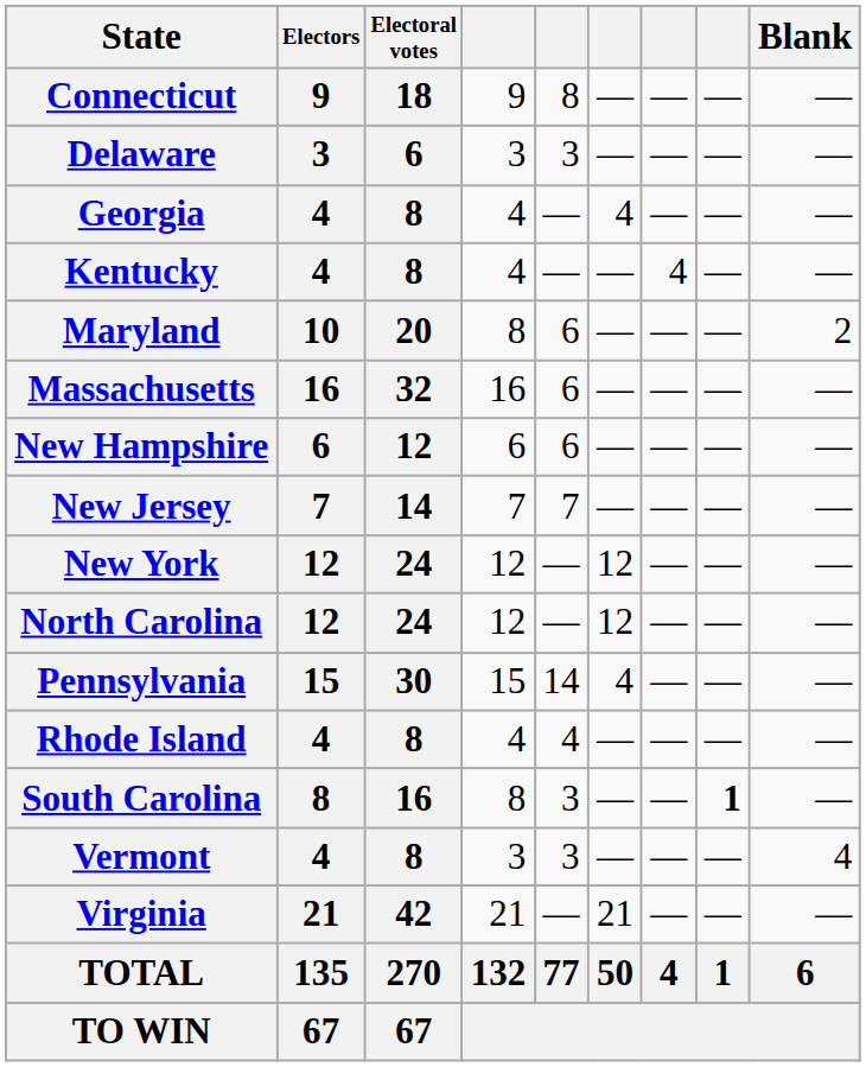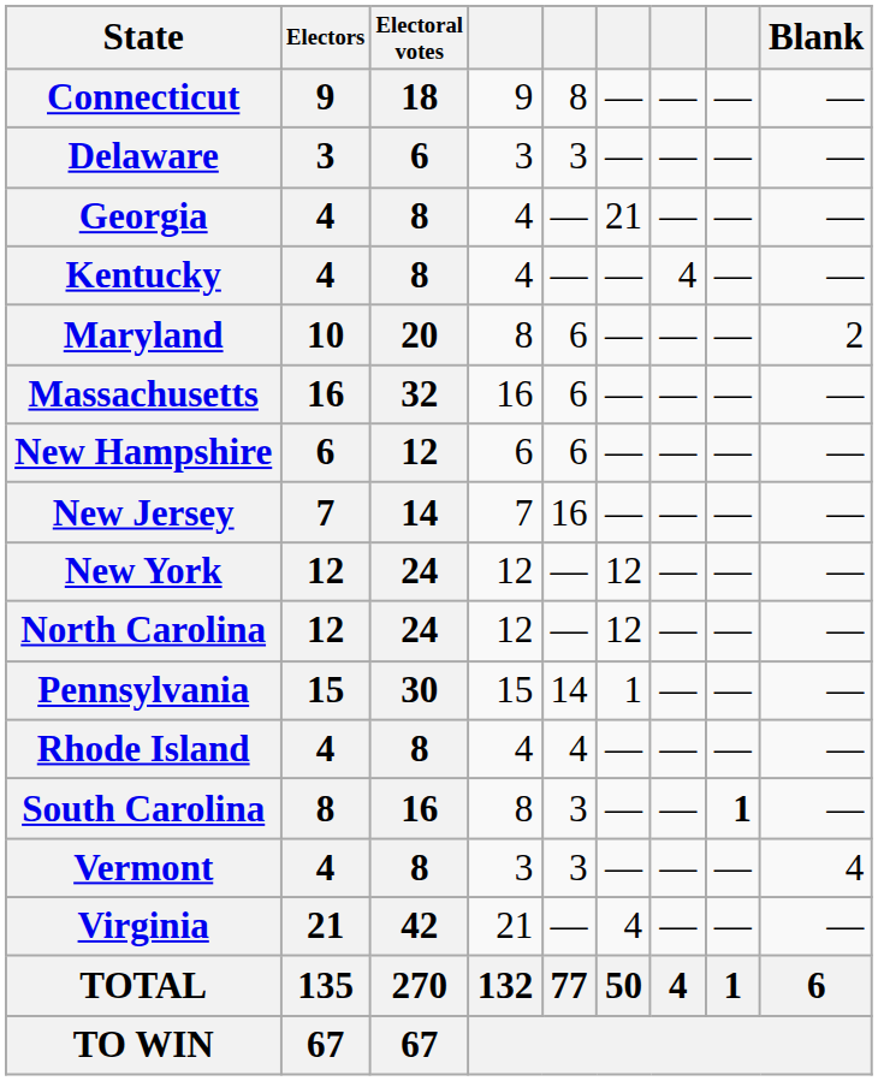Georgia | column 6: 4 -> 21
New Jersey | column 5: 7 -> 16
Pennsylvania | column 6: 4 -> 1
Virginia | column 6: 21 -> 4
